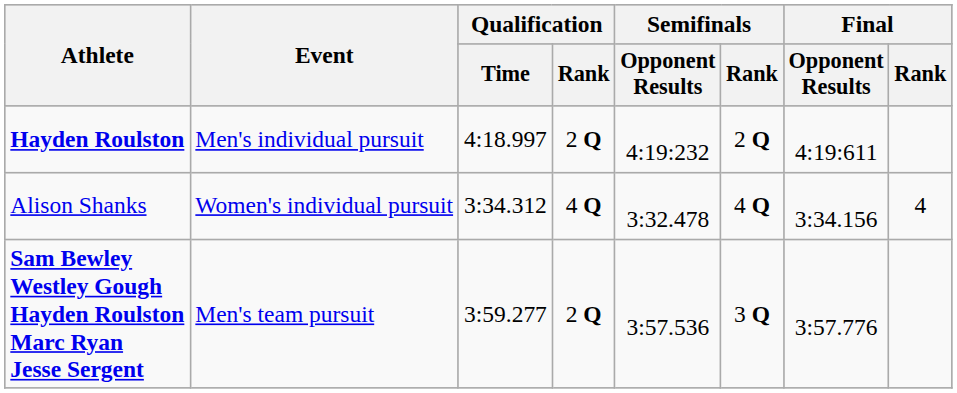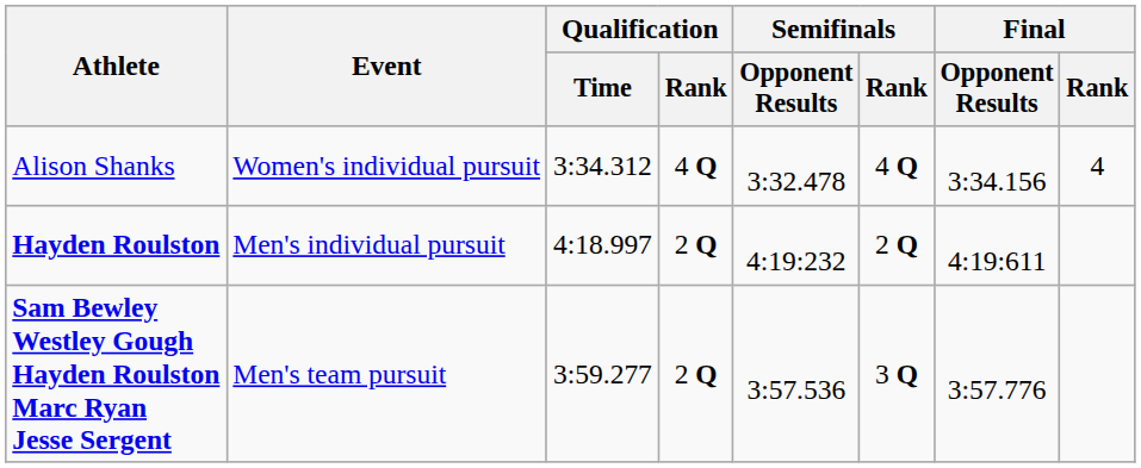rows swapped: Hayden Roulston <-> Alison Shanks
